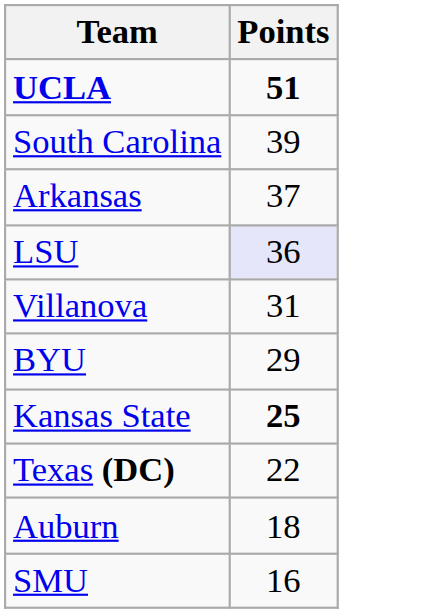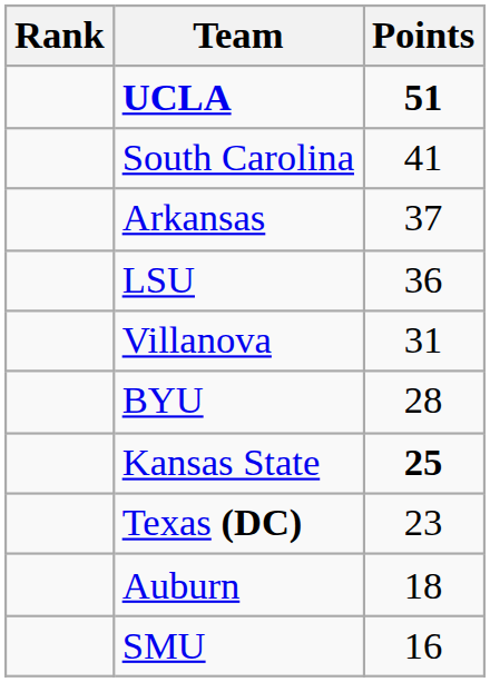+ column: Rank
South Carolina | Points: 39 -> 41
LSU | Points: lavender background -> no background
BYU | Points: 29 -> 28
Texas (DC) | Points: 22 -> 23
